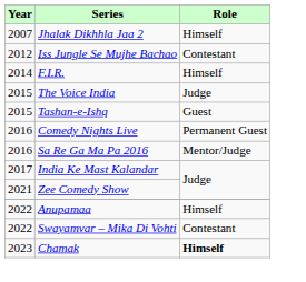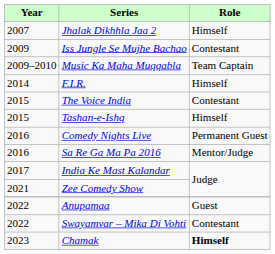Iss Jungle Se Mujhe Bachao | Year: 2012 -> 2009
+ row: 2009–2010 | Music Ka Maha Muqqabla | Team Captain
The Voice India | Role: Judge -> Contestant
Tashan-e-Ishq | Role: Guest -> Himself
Anupamaa | Role: Himself -> Guest
